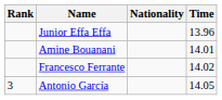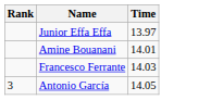- column: Nationality
Junior Effa Effa | Time: 13.96 -> 13.97
Francesco Ferrante | Time: 14.02 -> 14.03
